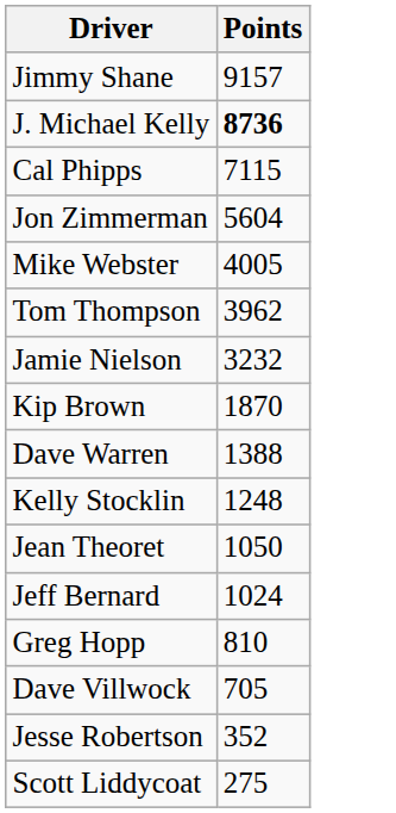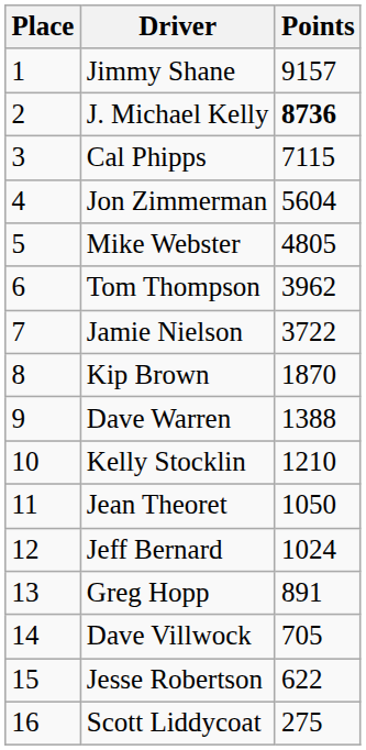+ column: Place | 1 | 2 | 3 | 4 | 5 | 6 | 7 | 8 | 9 | 10 | 11 | 12 | 13 | 14 | 15 | 16
Mike Webster | Points: 4005 -> 4805
Jamie Nielson | Points: 3232 -> 3722
Kelly Stocklin | Points: 1248 -> 1210
Greg Hopp | Points: 810 -> 891
Jesse Robertson | Points: 352 -> 622
